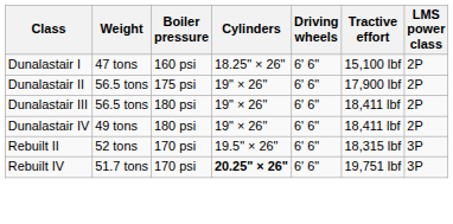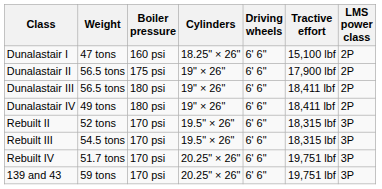+ row: Rebuilt III | 54.5 tons | 170 psi | 19.5" × 26" | 6' 6" | 18,315 lbf | 3P
Rebuilt IV | Cylinders: bold -> normal
+ row: 139 and 43 | 59 tons | 170 psi | 20.25" × 26" | 6' 6" | 19,751 lbf | 3P
